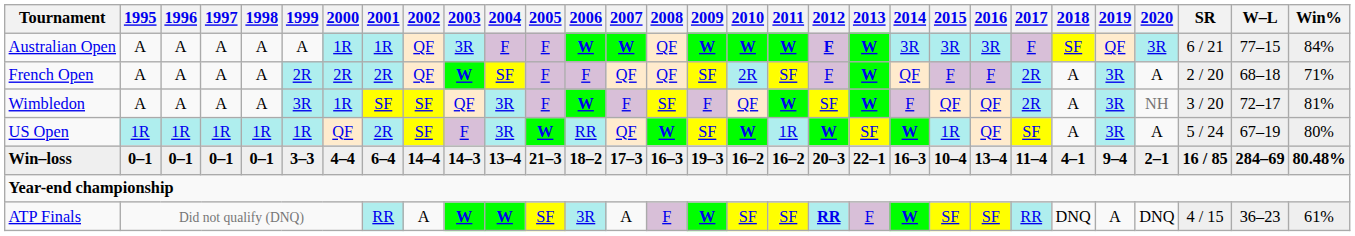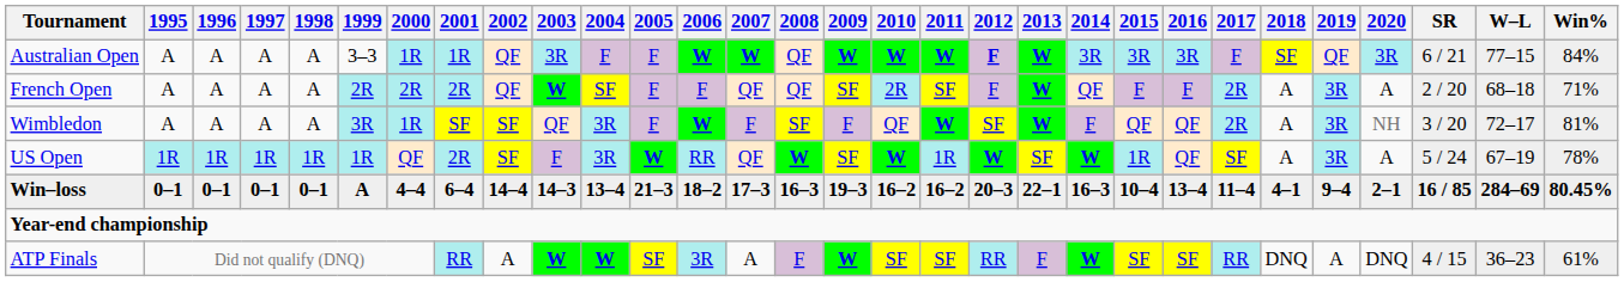Australian Open | 1999: A -> 3–3
US Open | Win%: 80% -> 78%
Win–loss | 1999: 3–3 -> A
Win–loss | Win%: 80.48% -> 80.45%
ATP Finals | 2012: bold -> normal
